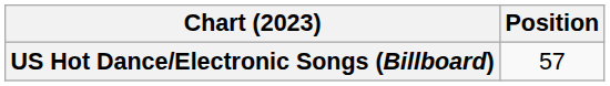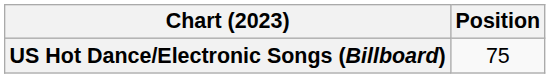US Hot Dance/Electronic Songs (Billboard) | Position: 57 -> 75
